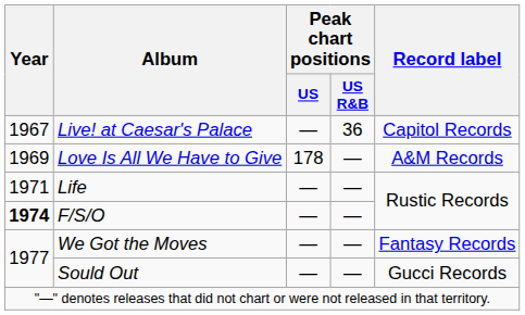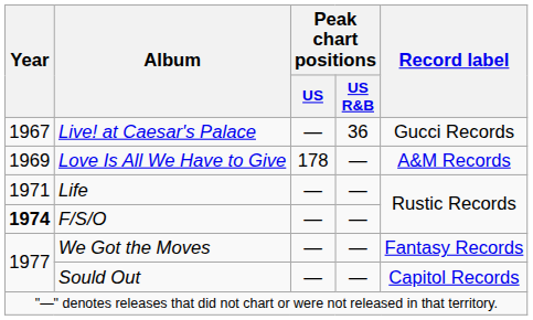Live! at Caesar's Palace | Record label: Capitol Records -> Gucci Records
Sould Out | Record label: Gucci Records -> Capitol Records
